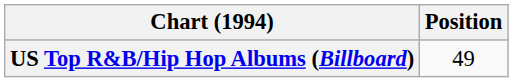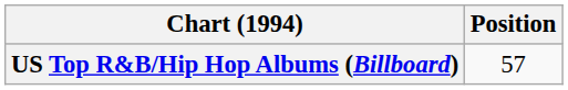US Top R&B/Hip Hop Albums (Billboard) | Position: 49 -> 57
